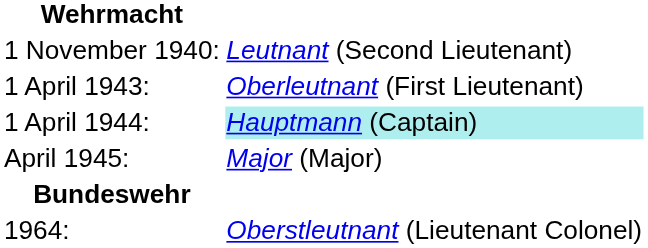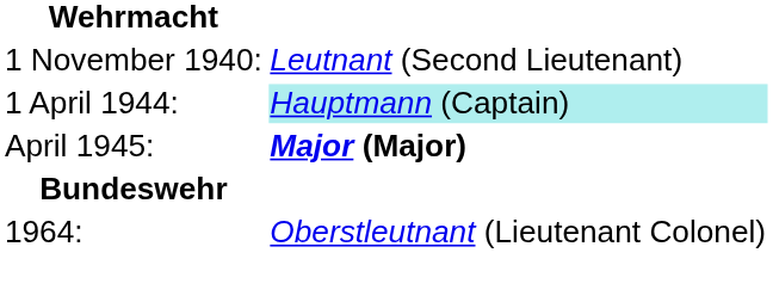- row: 1 April 1943: | Oberleutnant (First Lieutenant)
April 1945: | column 2: normal -> bold
